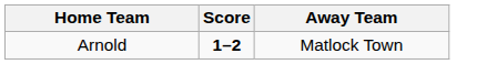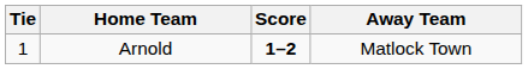+ column: Tie | 1
